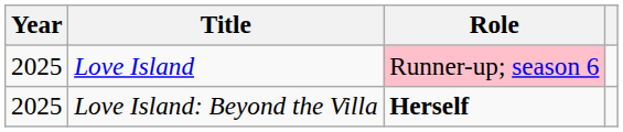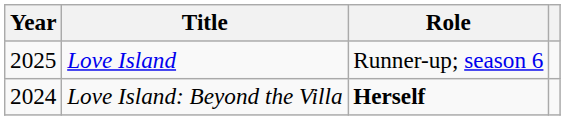Love Island | Role: pink background -> no background
Love Island: Beyond the Villa | Year: 2025 -> 2024
